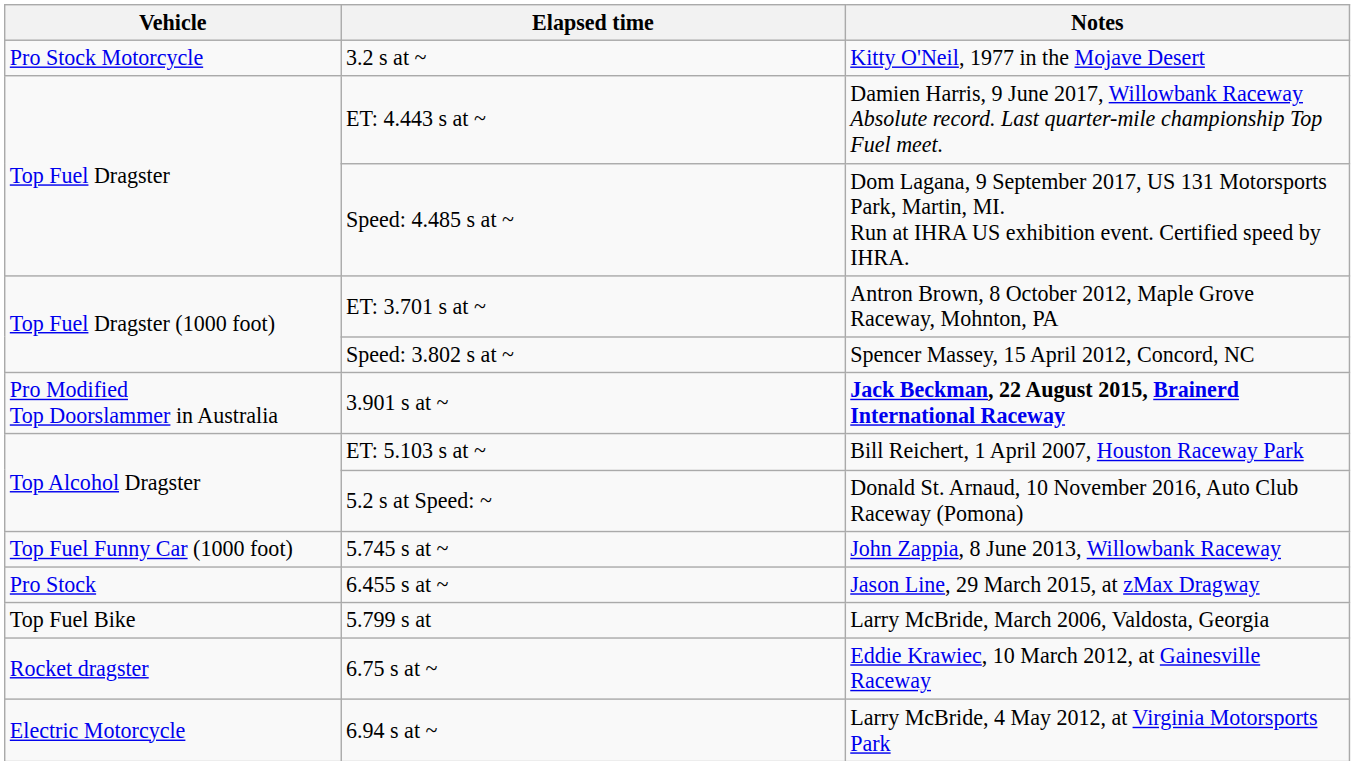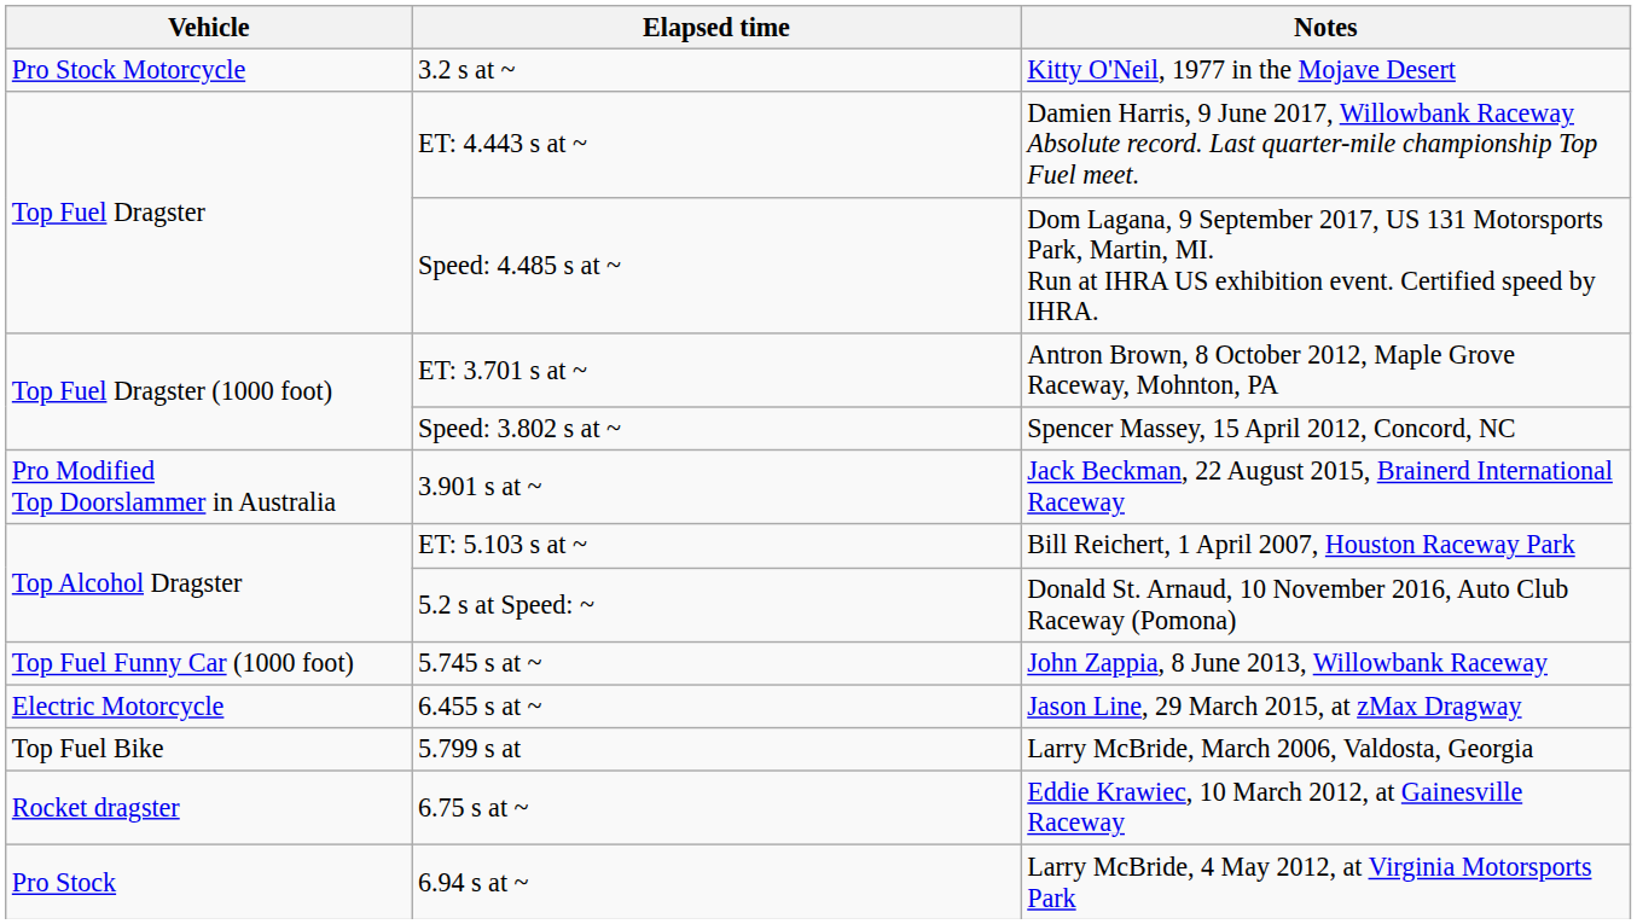3.901 s at ~ | Notes: bold -> normal
6.455 s at ~ | Vehicle: Pro Stock -> Electric Motorcycle
6.94 s at ~ | Vehicle: Electric Motorcycle -> Pro Stock
